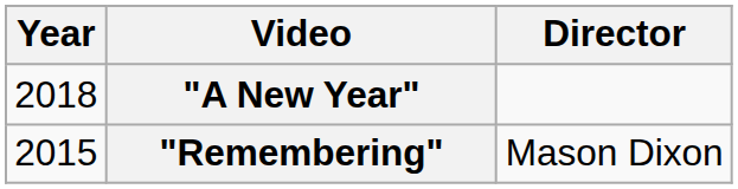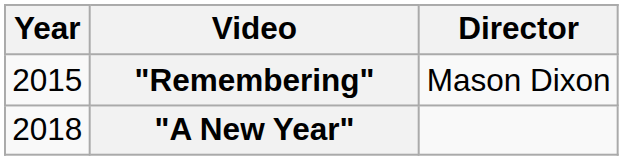rows swapped: "Remembering" <-> "A New Year"
